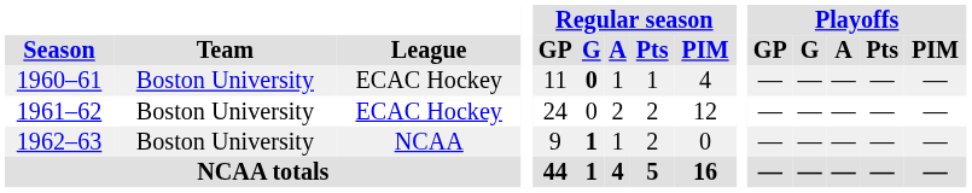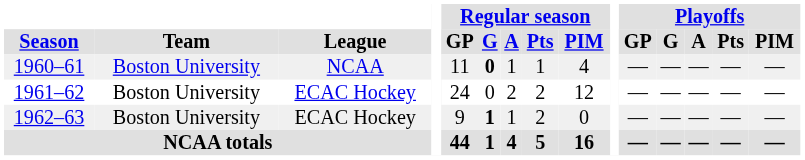1960–61 | League: ECAC Hockey -> NCAA
1962–63 | League: NCAA -> ECAC Hockey
